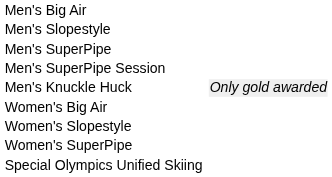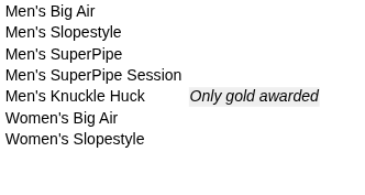- row: Women's SuperPipe
- row: Special Olympics Unified Skiing
